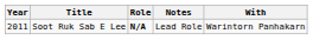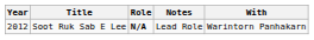Soot Ruk Sab E Lee | Year: 2011 -> 2012
